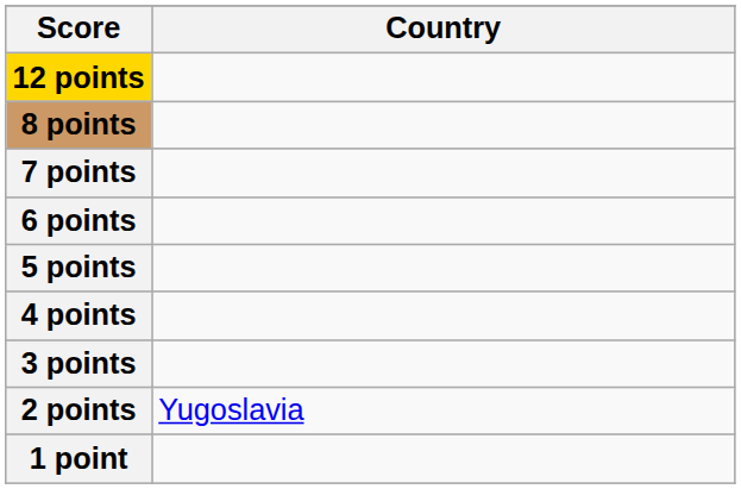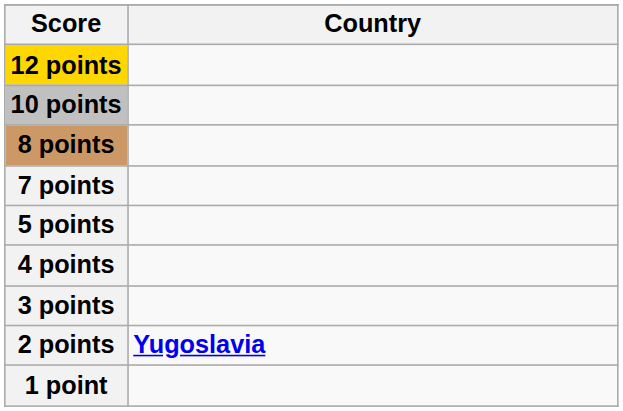+ row: 10 points
- row: 6 points
2 points | Country: normal -> bold
